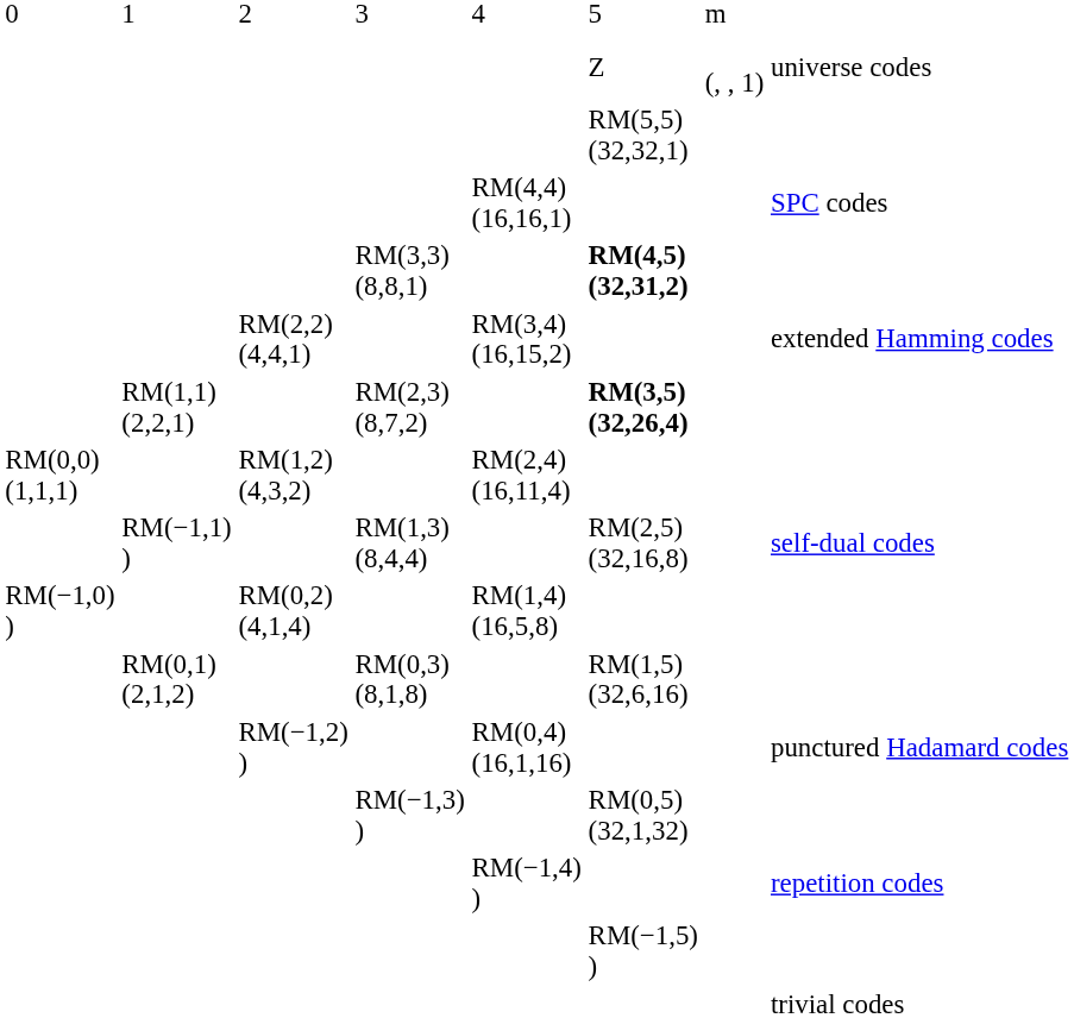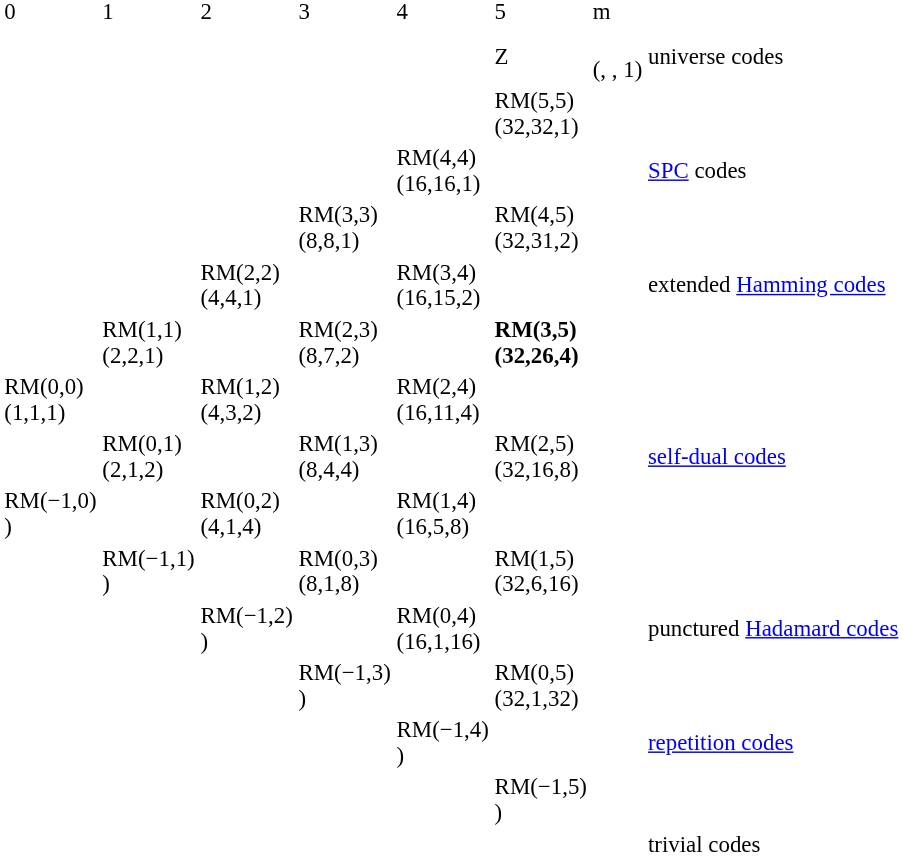RM(3,3) (8,8,1) | column 6: bold -> normal
RM(1,3) (8,4,4) | column 2: RM(−1,1) ) -> RM(0,1) (2,1,2)
RM(0,3) (8,1,8) | column 2: RM(0,1) (2,1,2) -> RM(−1,1) )
